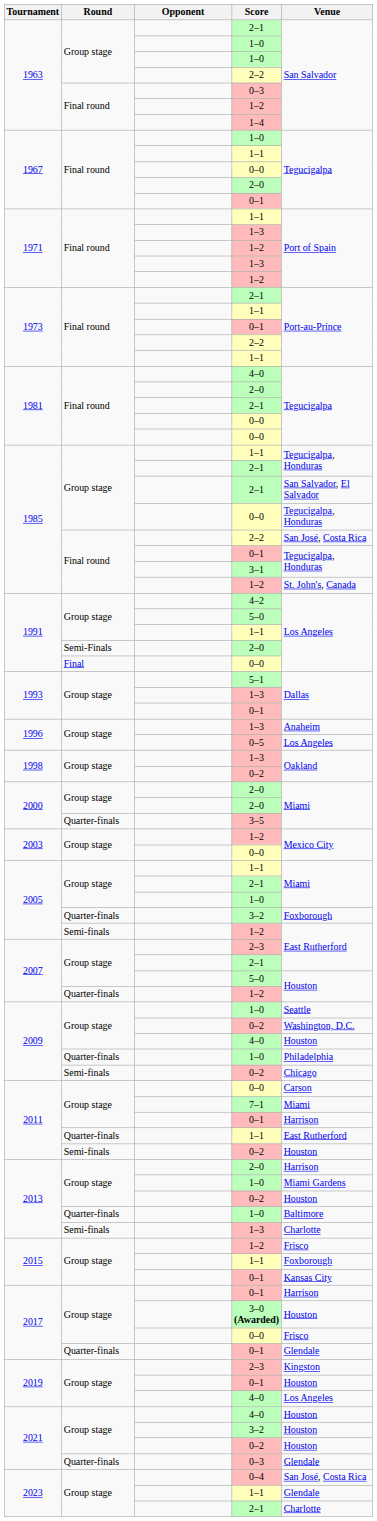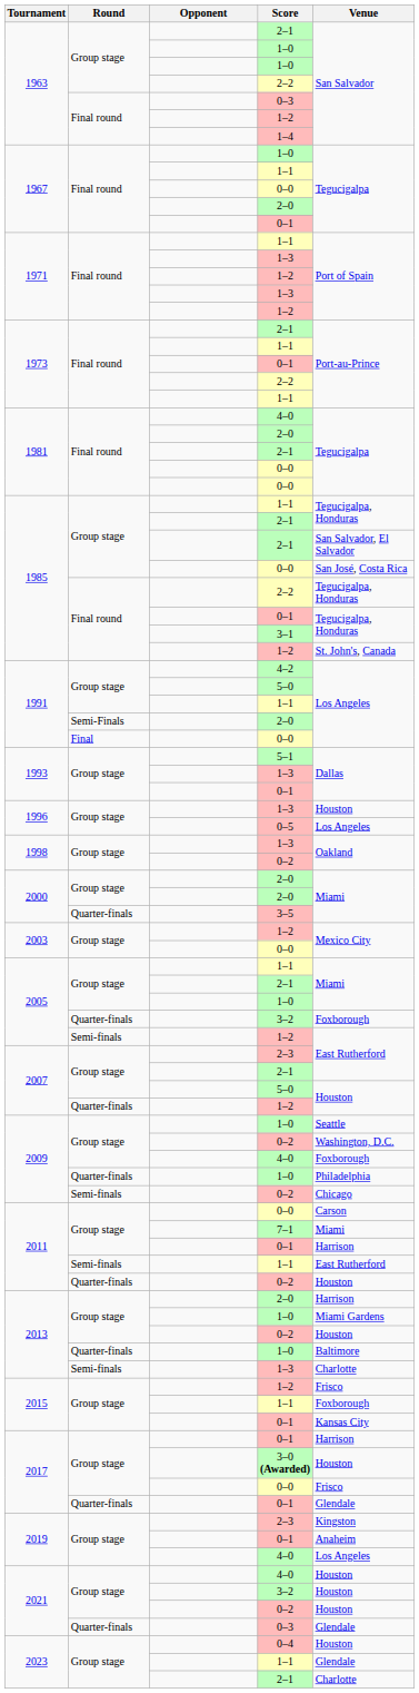1985 / 0–0 | Venue: Tegucigalpa, Honduras -> San José, Costa Rica
1985 / 2–2 | Venue: San José, Costa Rica -> Tegucigalpa, Honduras
1996 / 1–3 | Venue: Anaheim -> Houston
2009 / 4–0 | Venue: Houston -> Foxborough
2011 / 1–1 | Round: Quarter-finals -> Semi-finals
2011 / 0–2 | Round: Semi-finals -> Quarter-finals
2019 / 0–1 | Venue: Houston -> Anaheim
0–4 | Venue: San José, Costa Rica -> Houston
